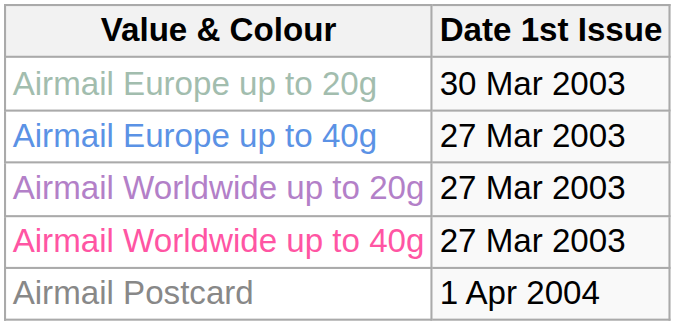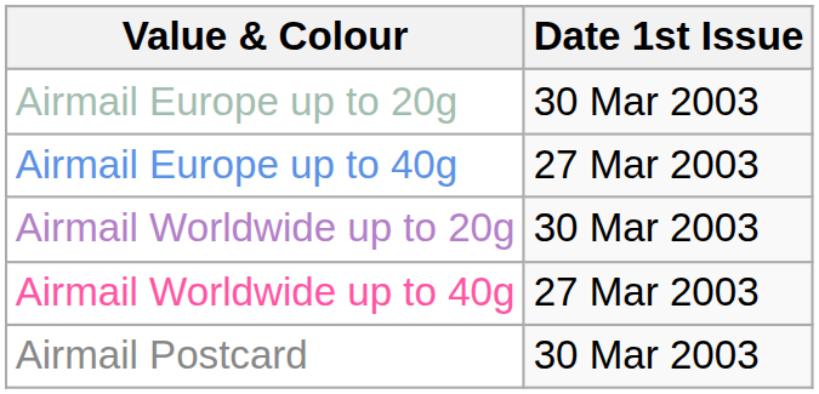Airmail Worldwide up to 20g | Date 1st Issue: 27 Mar 2003 -> 30 Mar 2003
Airmail Postcard | Date 1st Issue: 1 Apr 2004 -> 30 Mar 2003
